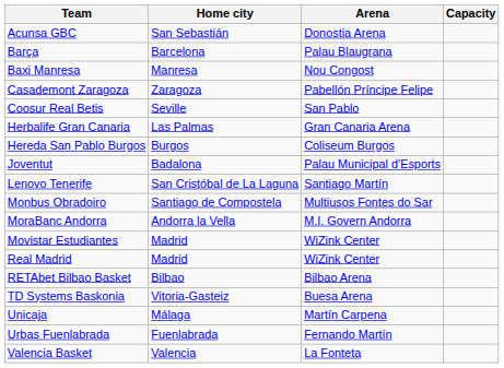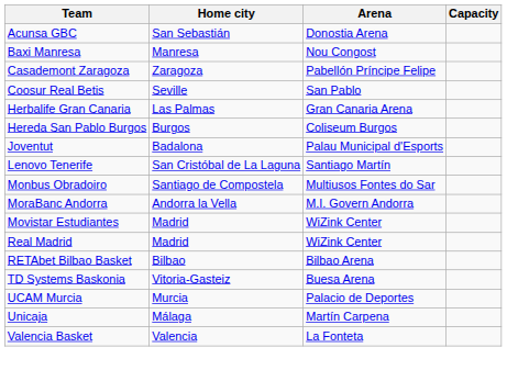- row: Barça | Barcelona | Palau Blaugrana
+ row: UCAM Murcia | Murcia | Palacio de Deportes
- row: Urbas Fuenlabrada | Fuenlabrada | Fernando Martín
